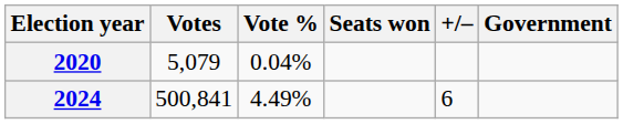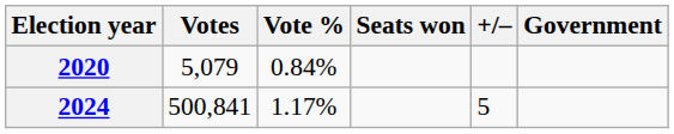2020 | Vote %: 0.04% -> 0.84%
2024 | Vote %: 4.49% -> 1.17%
2024 | +/–: 6 -> 5
